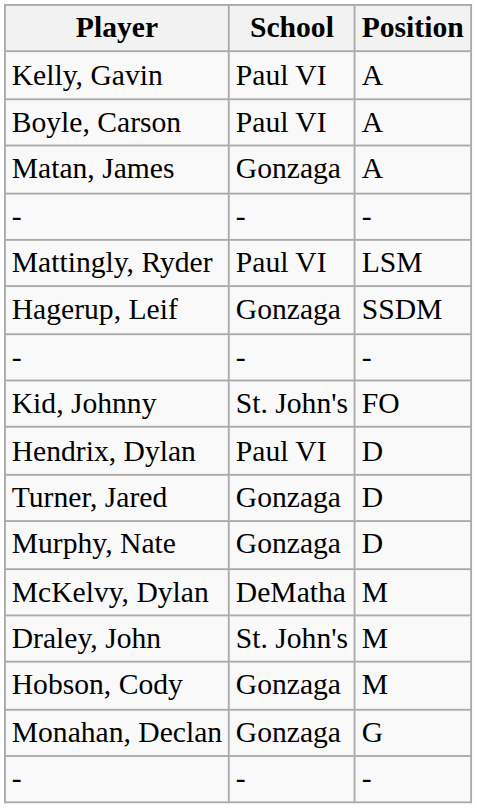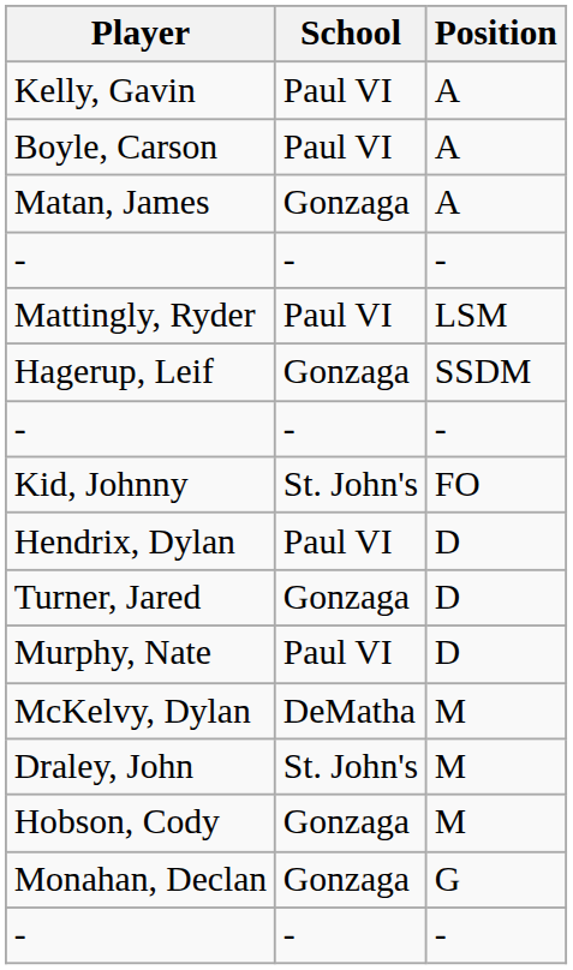Murphy, Nate | School: Gonzaga -> Paul VI
